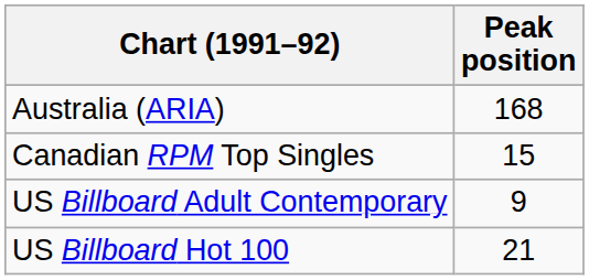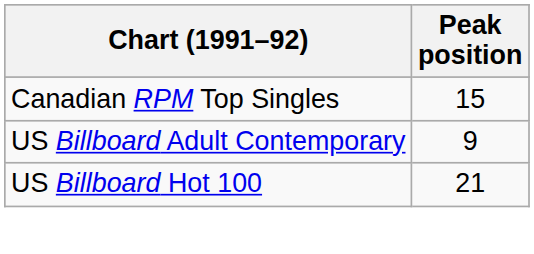- row: Australia (ARIA) | 168
